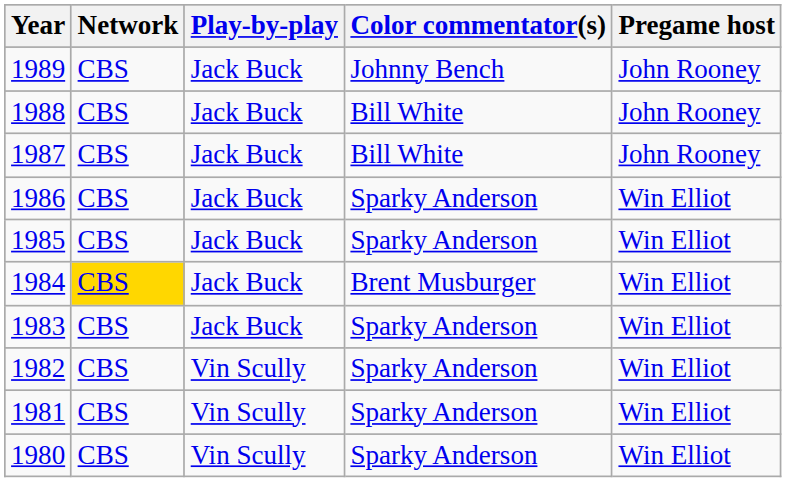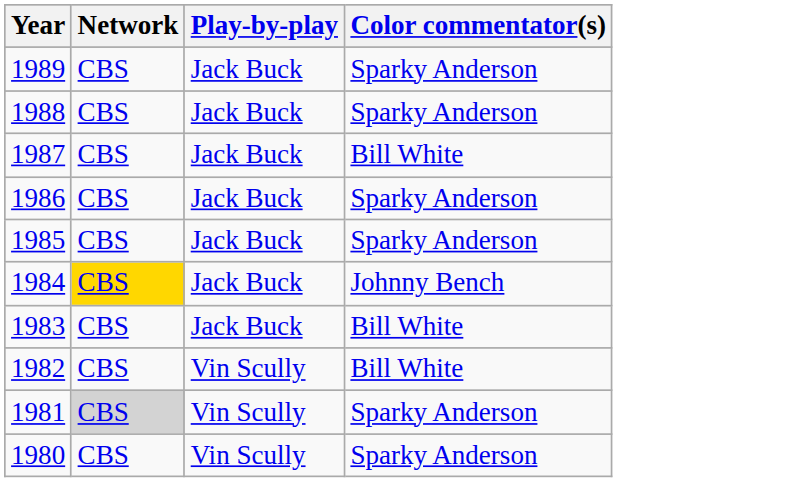- column: Pregame host | John Rooney | John Rooney | John Rooney | Win Elliot | Win Elliot | Win Elliot | Win Elliot | Win Elliot | Win Elliot | Win Elliot
1989 | Color commentator(s): Johnny Bench -> Sparky Anderson
1988 | Color commentator(s): Bill White -> Sparky Anderson
1984 | Color commentator(s): Brent Musburger -> Johnny Bench
1983 | Color commentator(s): Sparky Anderson -> Bill White
1982 | Color commentator(s): Sparky Anderson -> Bill White
1981 | Network: no background -> lightgrey background
